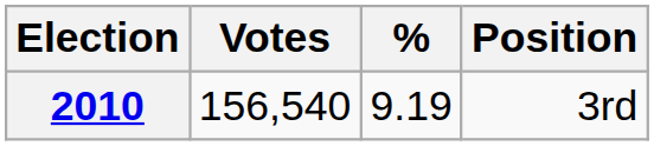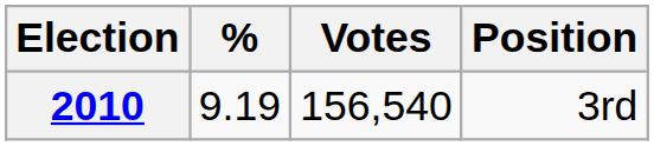columns swapped: Votes <-> %
